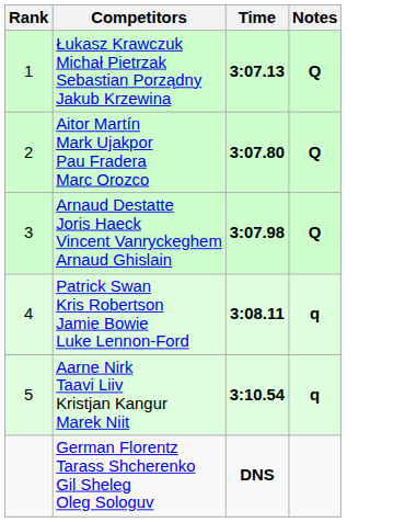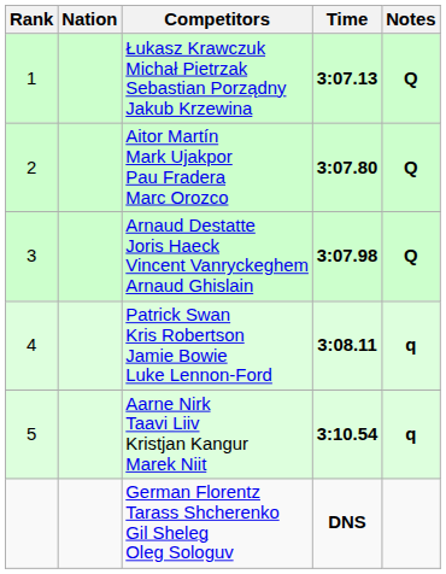+ column: Nation
